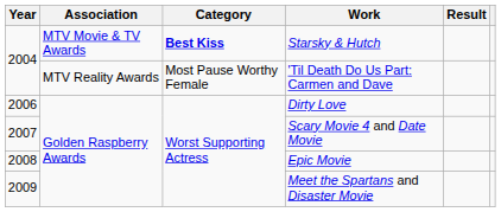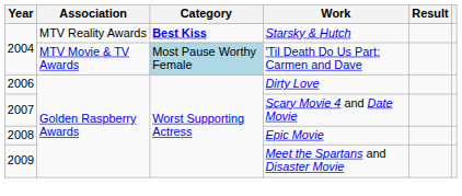Starsky & Hutch | Association: MTV Movie & TV Awards -> MTV Reality Awards
'Til Death Do Us Part: Carmen and Dave | Association: MTV Reality Awards -> MTV Movie & TV Awards
'Til Death Do Us Part: Carmen and Dave | Category: no background -> lightblue background
